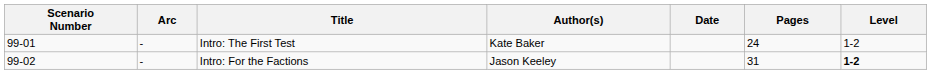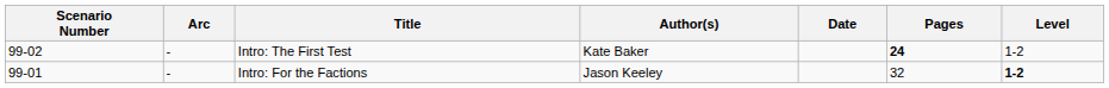Intro: The First Test | Scenario Number: 99-01 -> 99-02
Intro: The First Test | Pages: normal -> bold
Intro: For the Factions | Scenario Number: 99-02 -> 99-01
Intro: For the Factions | Pages: 31 -> 32
